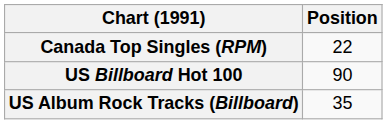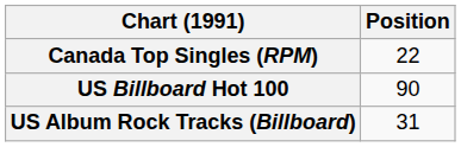US Album Rock Tracks (Billboard) | Position: 35 -> 31
